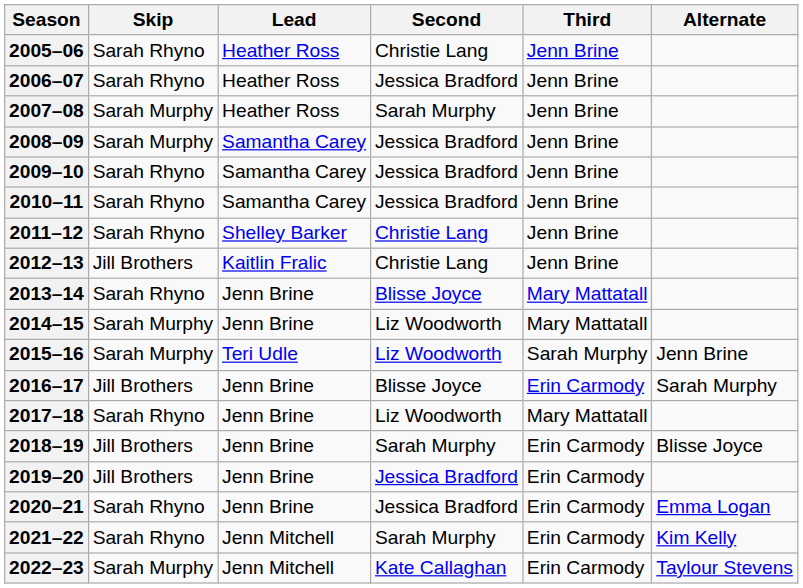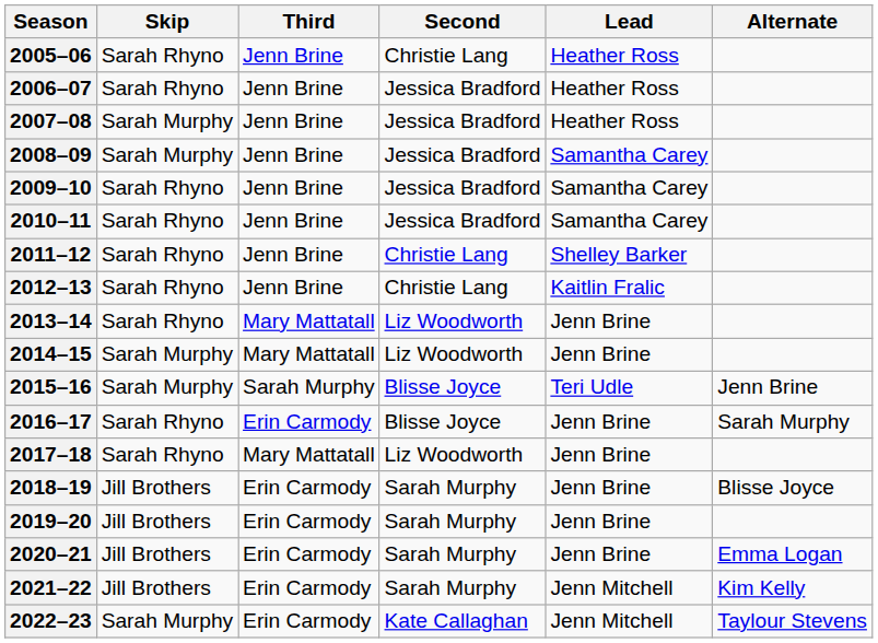columns swapped: Third <-> Lead
2007–08 | Second: Sarah Murphy -> Jessica Bradford
2012–13 | Skip: Jill Brothers -> Sarah Rhyno
2013–14 | Second: Blisse Joyce -> Liz Woodworth
2015–16 | Second: Liz Woodworth -> Blisse Joyce
2016–17 | Skip: Jill Brothers -> Sarah Rhyno
2019–20 | Second: Jessica Bradford -> Sarah Murphy
2020–21 | Skip: Sarah Rhyno -> Jill Brothers
2020–21 | Second: Jessica Bradford -> Sarah Murphy
2021–22 | Skip: Sarah Rhyno -> Jill Brothers
